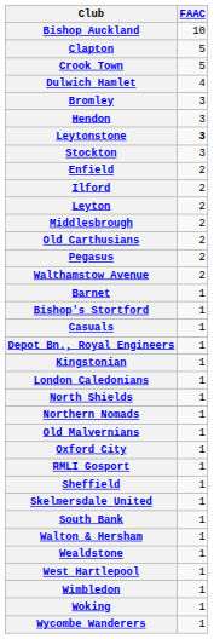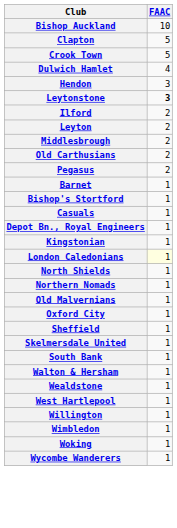- row: Bromley | 3
- row: Stockton | 3
- row: Enfield | 2
- row: Walthamstow Avenue | 2
London Caledonians | FAAC: no background -> lightyellow background
- row: RMLI Gosport | 1
+ row: Willington | 1
